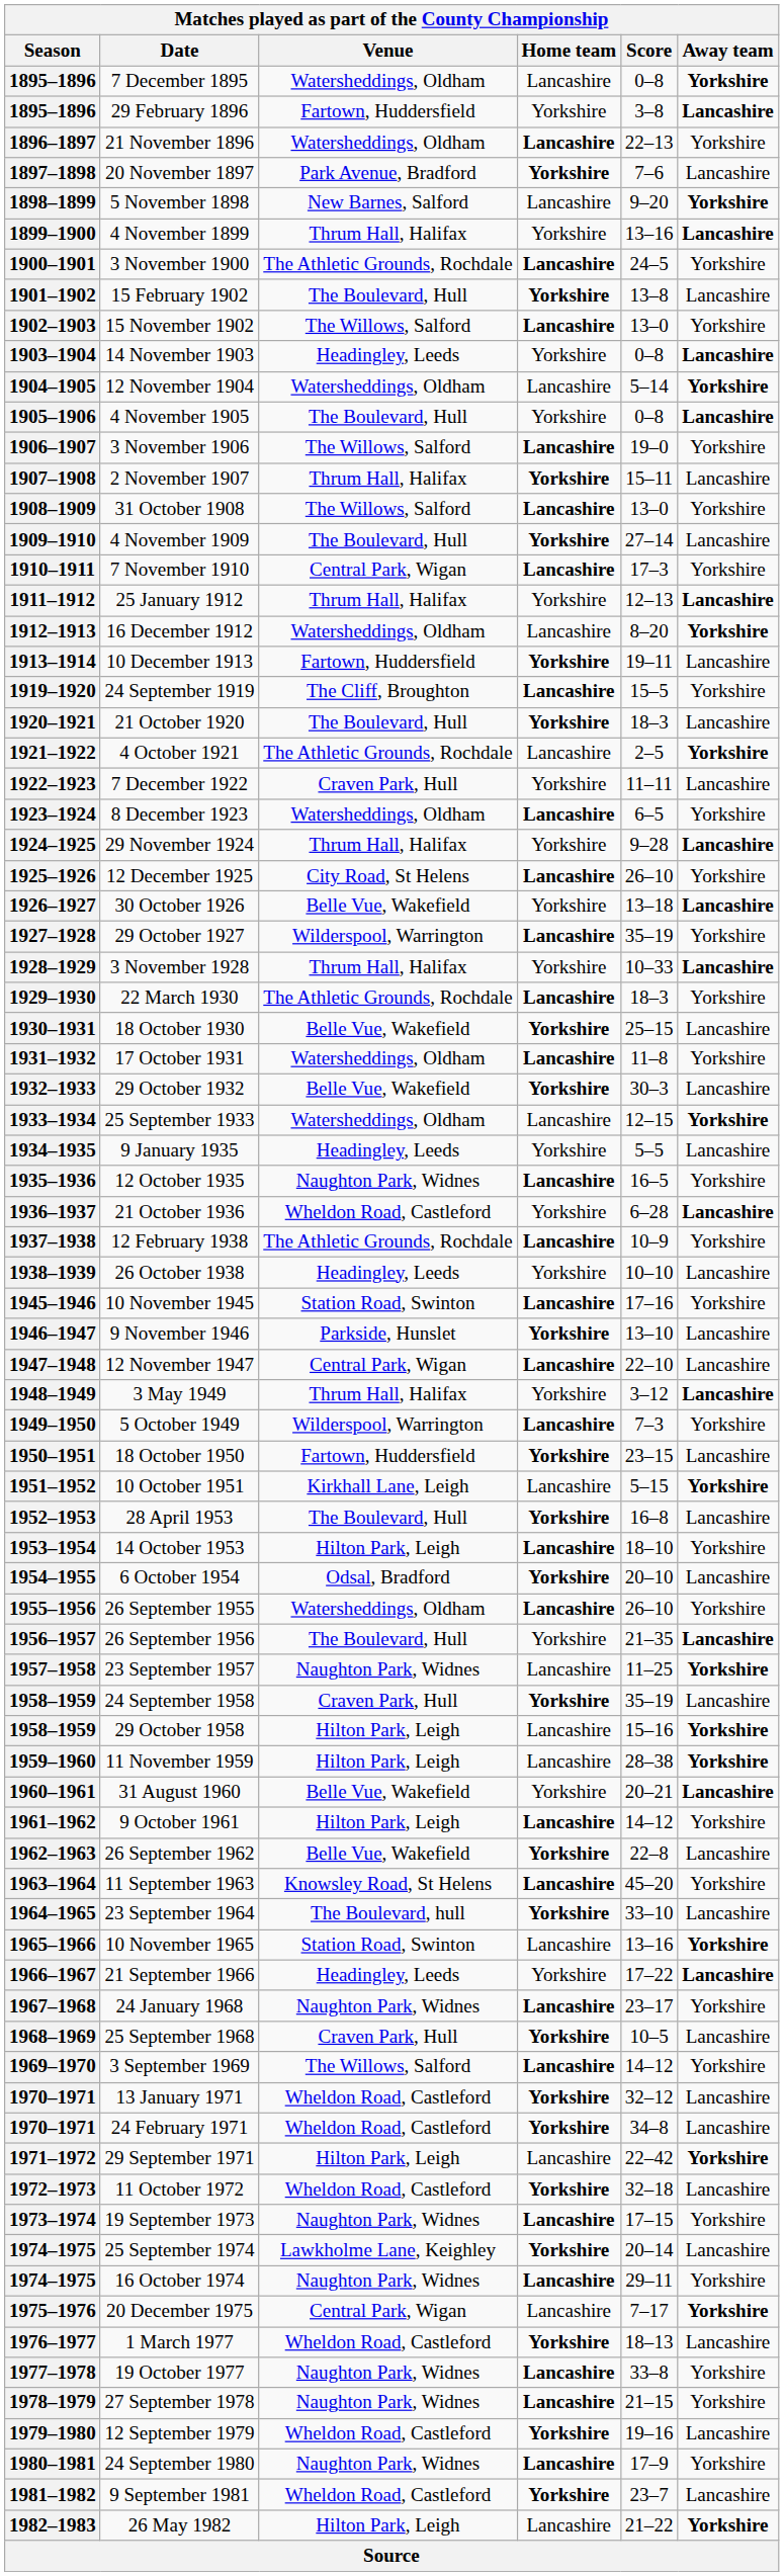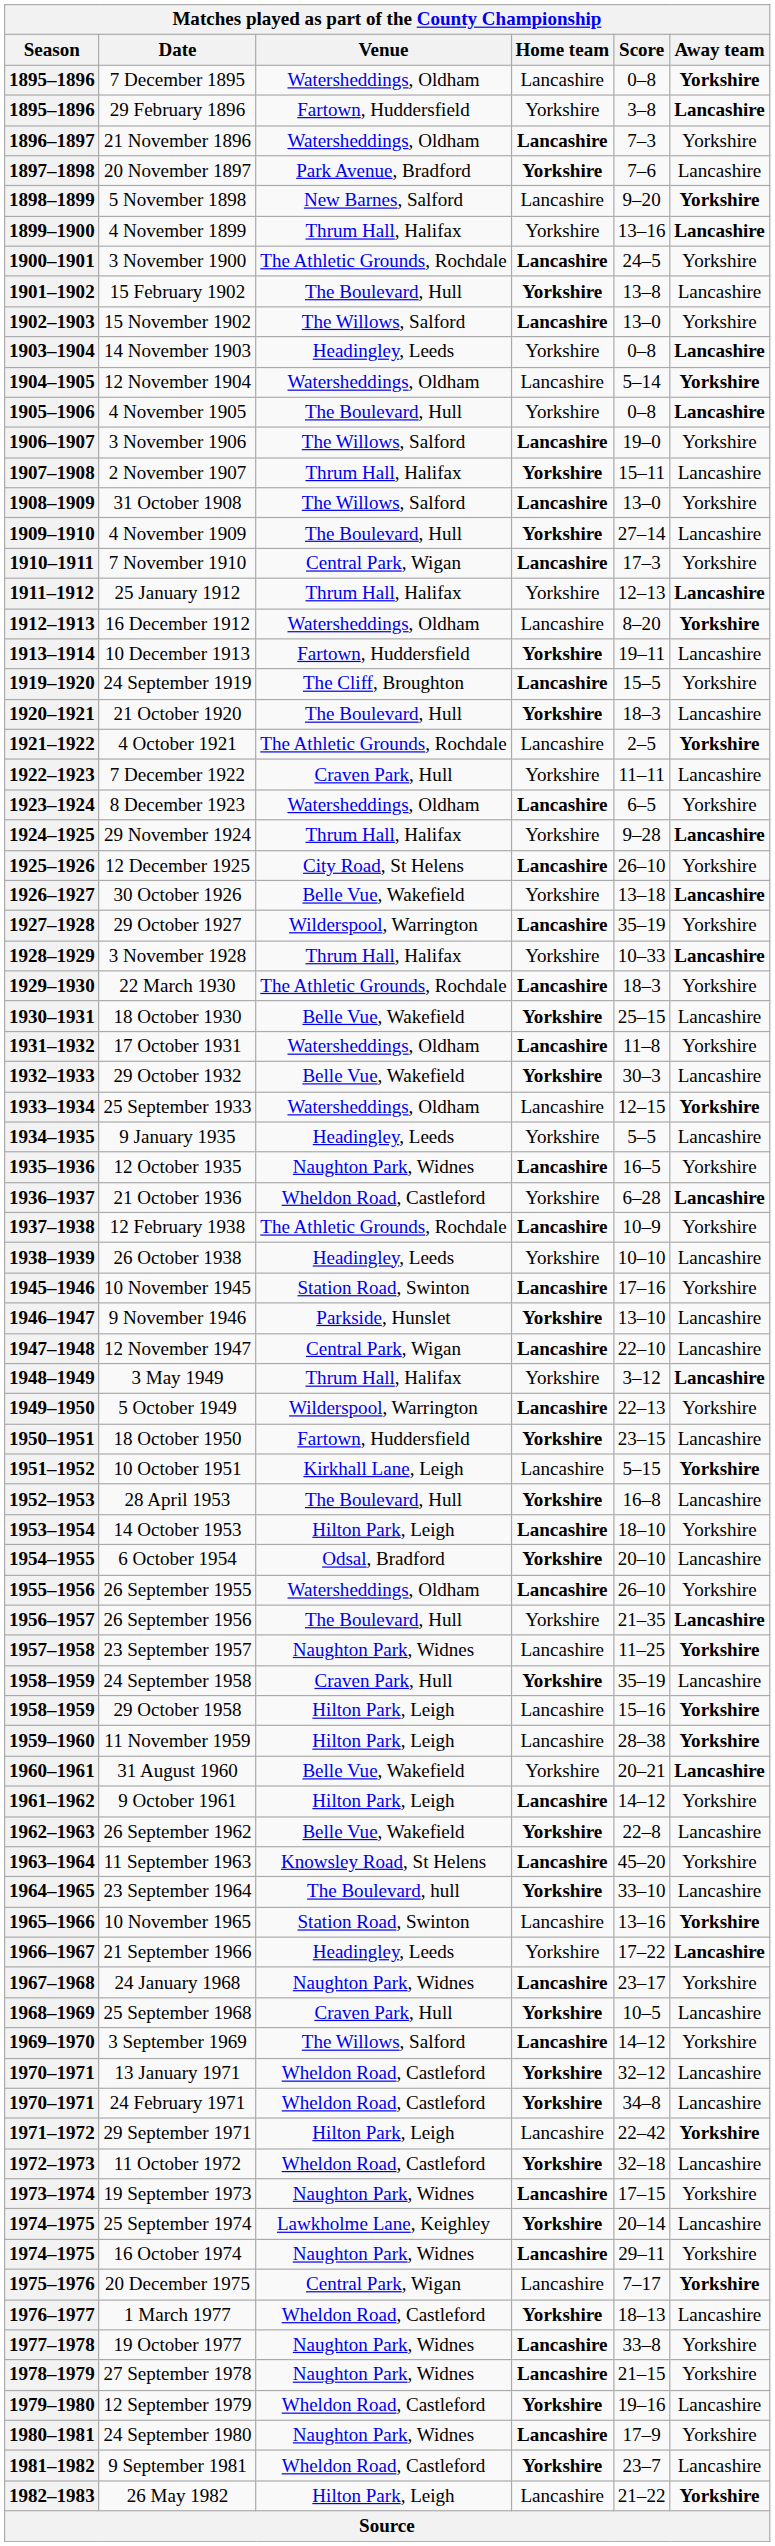1896–1897 | Score: 22–13 -> 7–3
1949–1950 | Score: 7–3 -> 22–13
